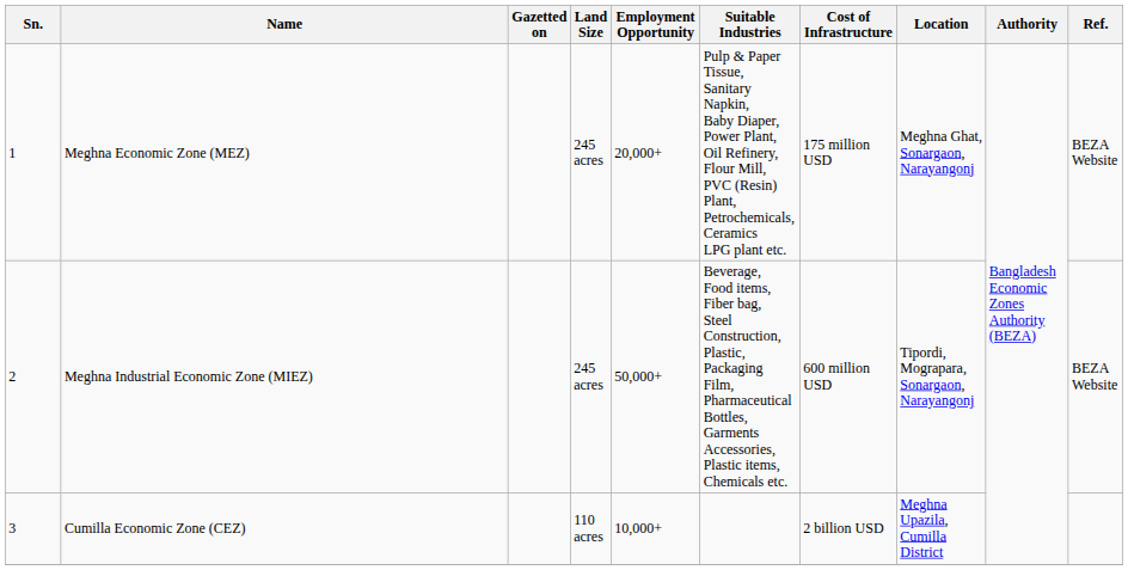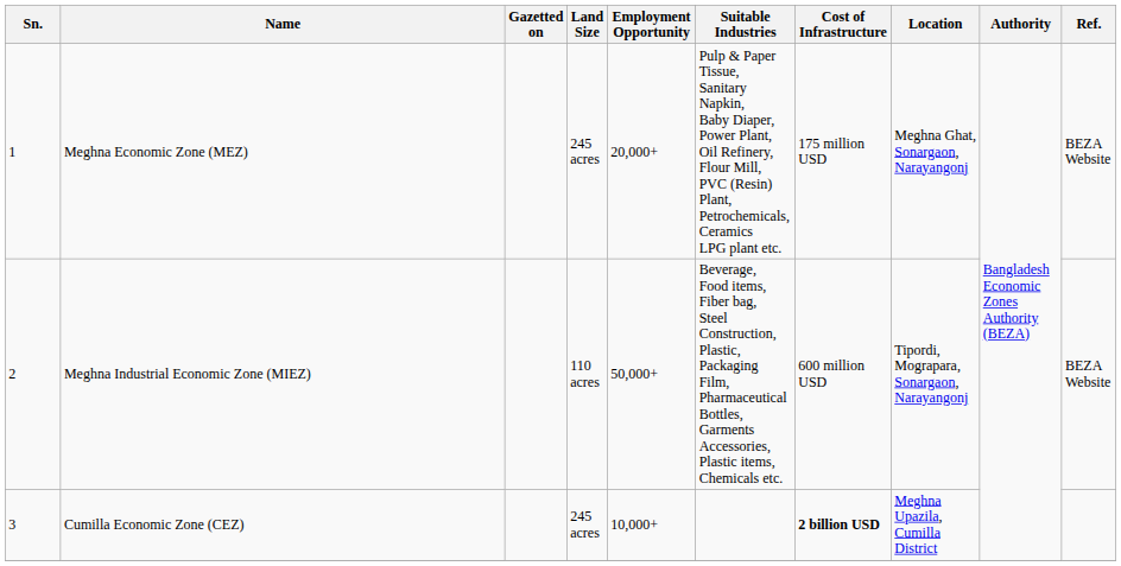Meghna Industrial Economic Zone (MIEZ) | Land Size: 245 acres -> 110 acres
Cumilla Economic Zone (CEZ) | Land Size: 110 acres -> 245 acres
Cumilla Economic Zone (CEZ) | Cost of Infrastructure: normal -> bold
